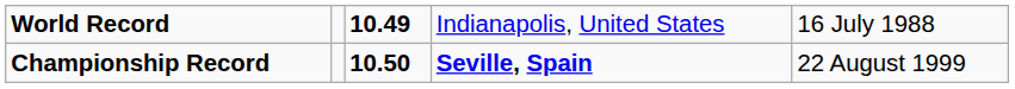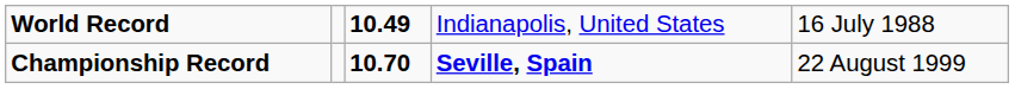Championship Record | column 3: 10.50 -> 10.70
